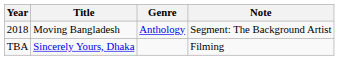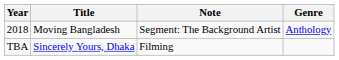columns swapped: Genre <-> Note
